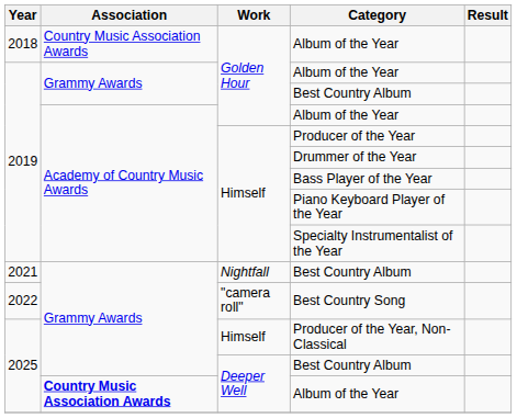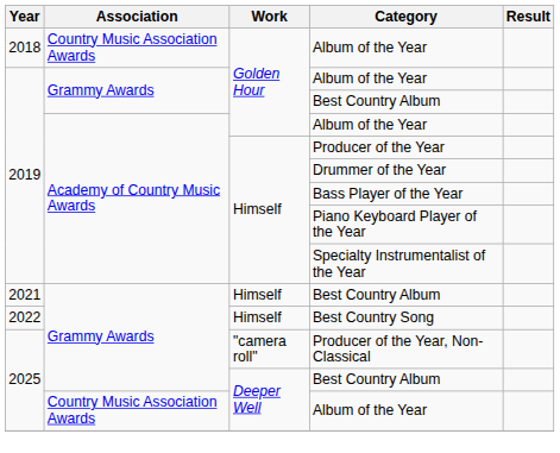2021 / Best Country Album | Work: Nightfall -> Himself
Best Country Song | Work: "camera roll" -> Himself
Producer of the Year, Non-Classical | Work: Himself -> "camera roll"
2025 / Album of the Year | Association: bold -> normal
